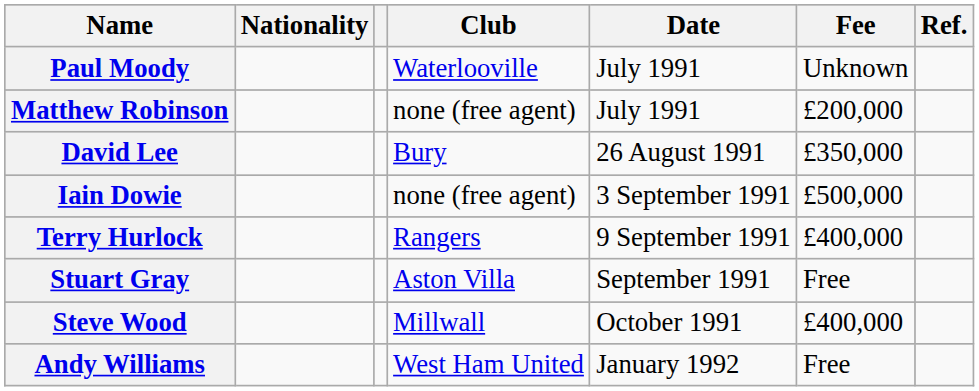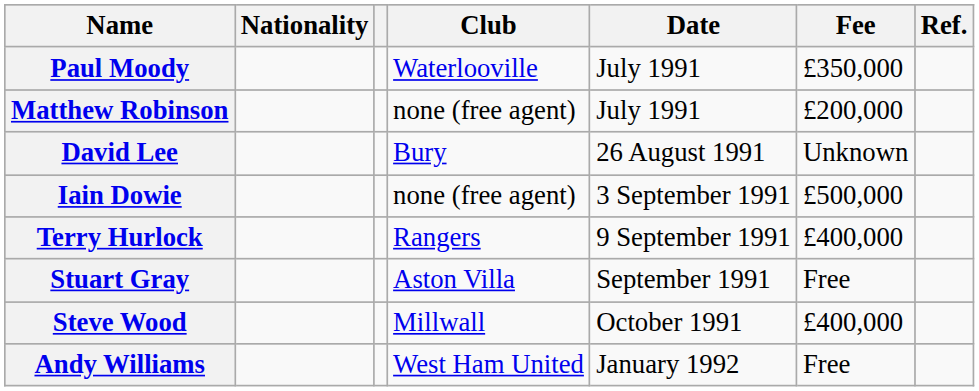Paul Moody | Fee: Unknown -> £350,000
David Lee | Fee: £350,000 -> Unknown
